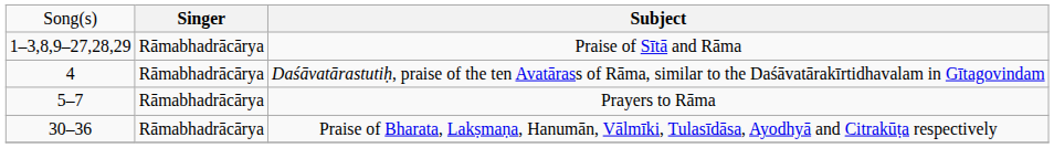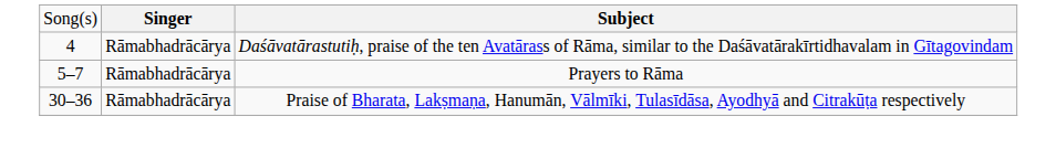- row: 1–3,8,9–27,28,29 | Rāmabhadrācārya | Praise of Sītā and Rāma
